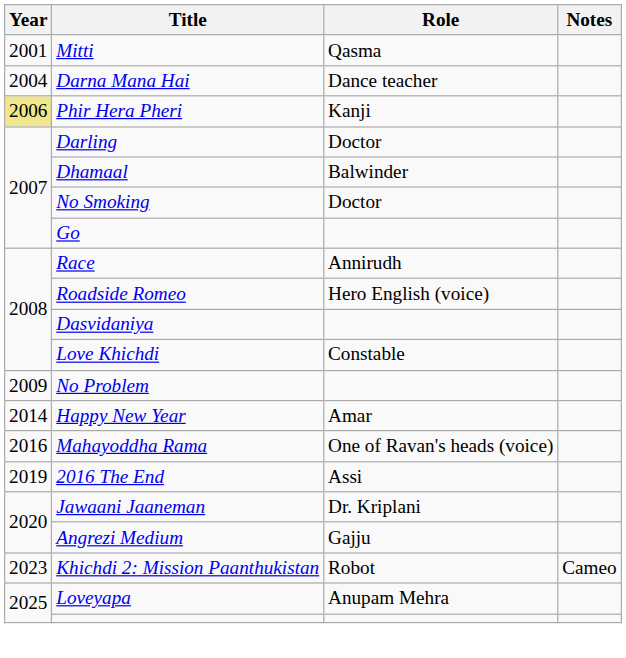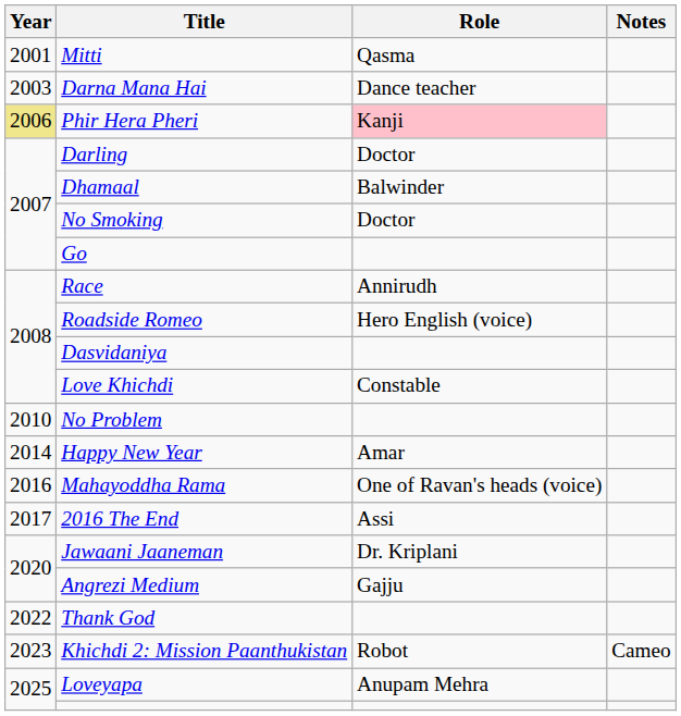Darna Mana Hai | Year: 2004 -> 2003
Phir Hera Pheri | Role: no background -> pink background
No Problem | Year: 2009 -> 2010
2016 The End | Year: 2019 -> 2017
+ row: 2022 | Thank God
